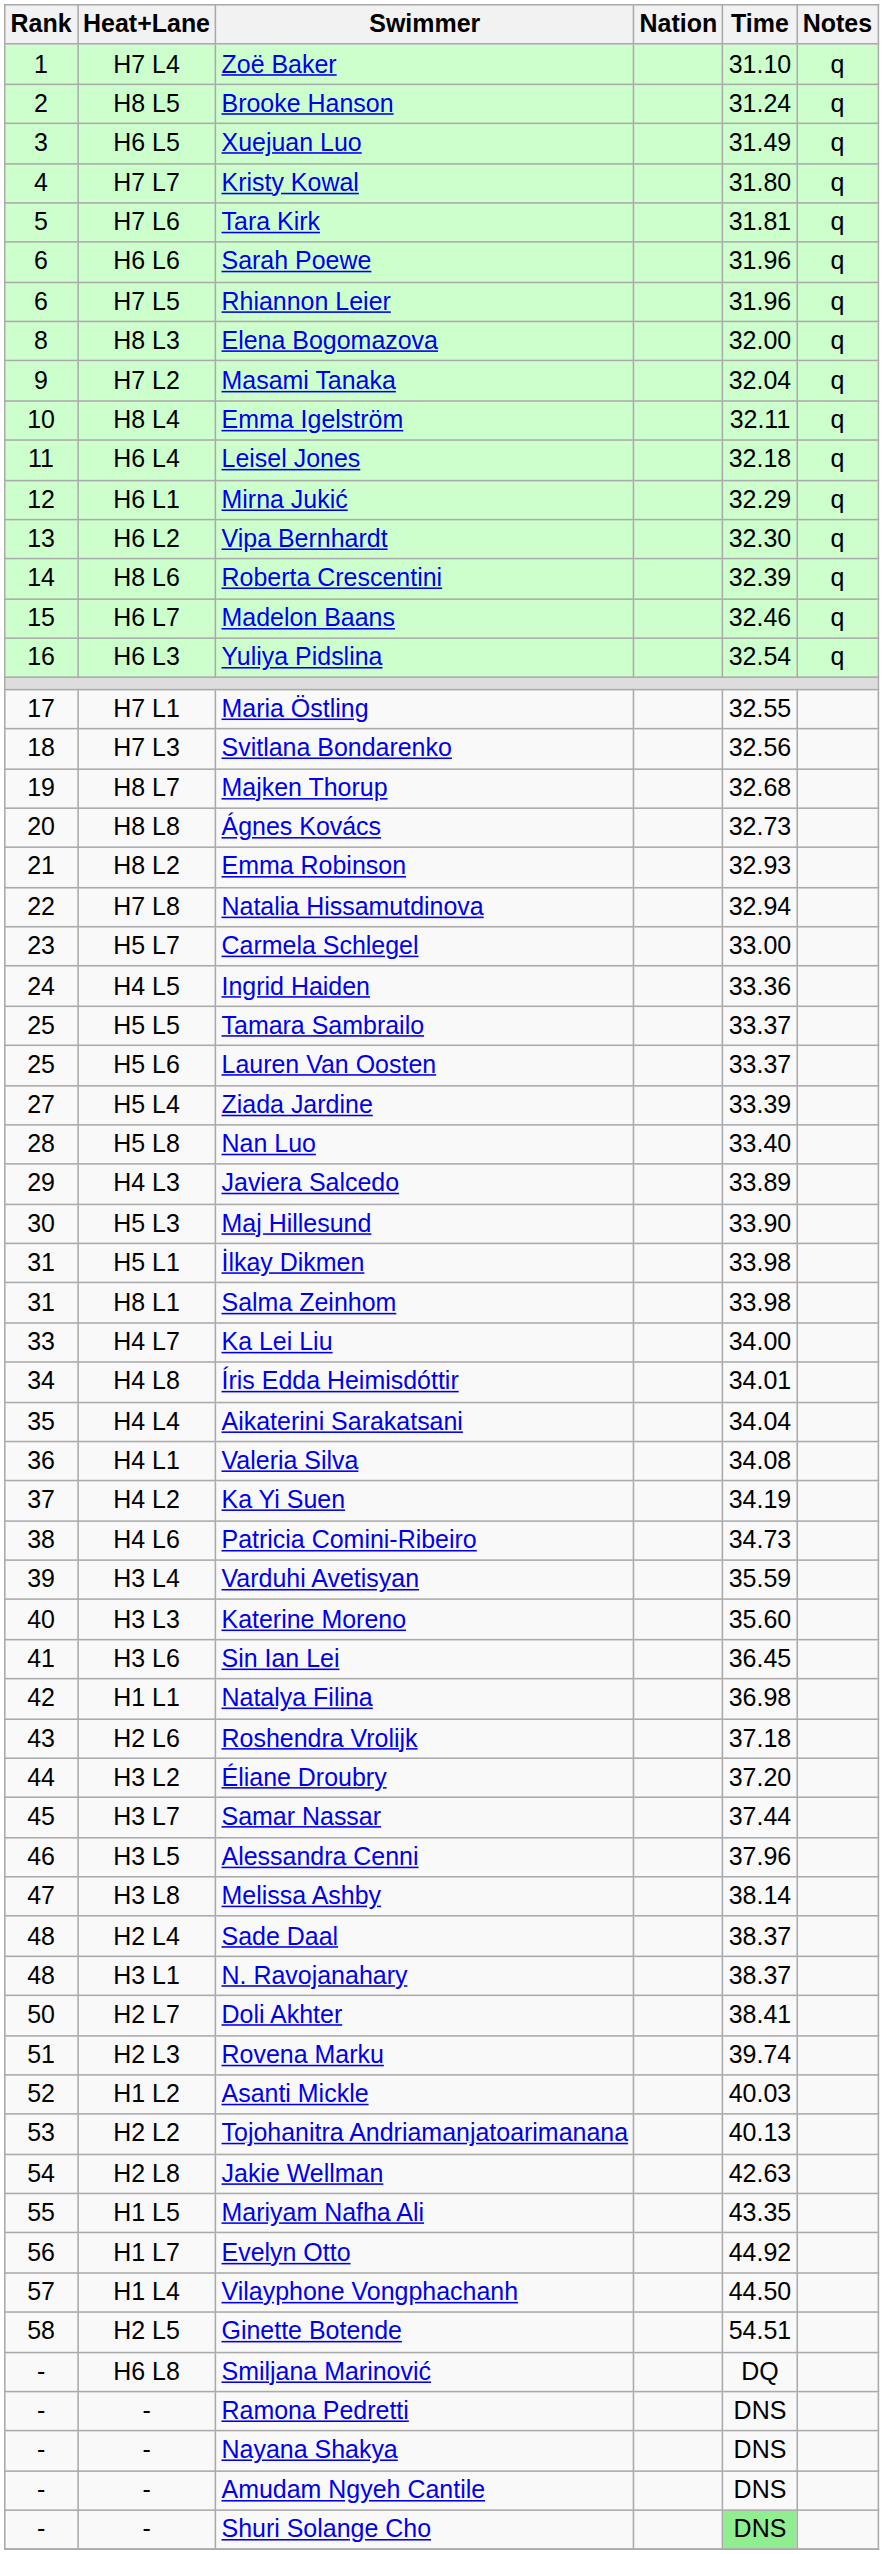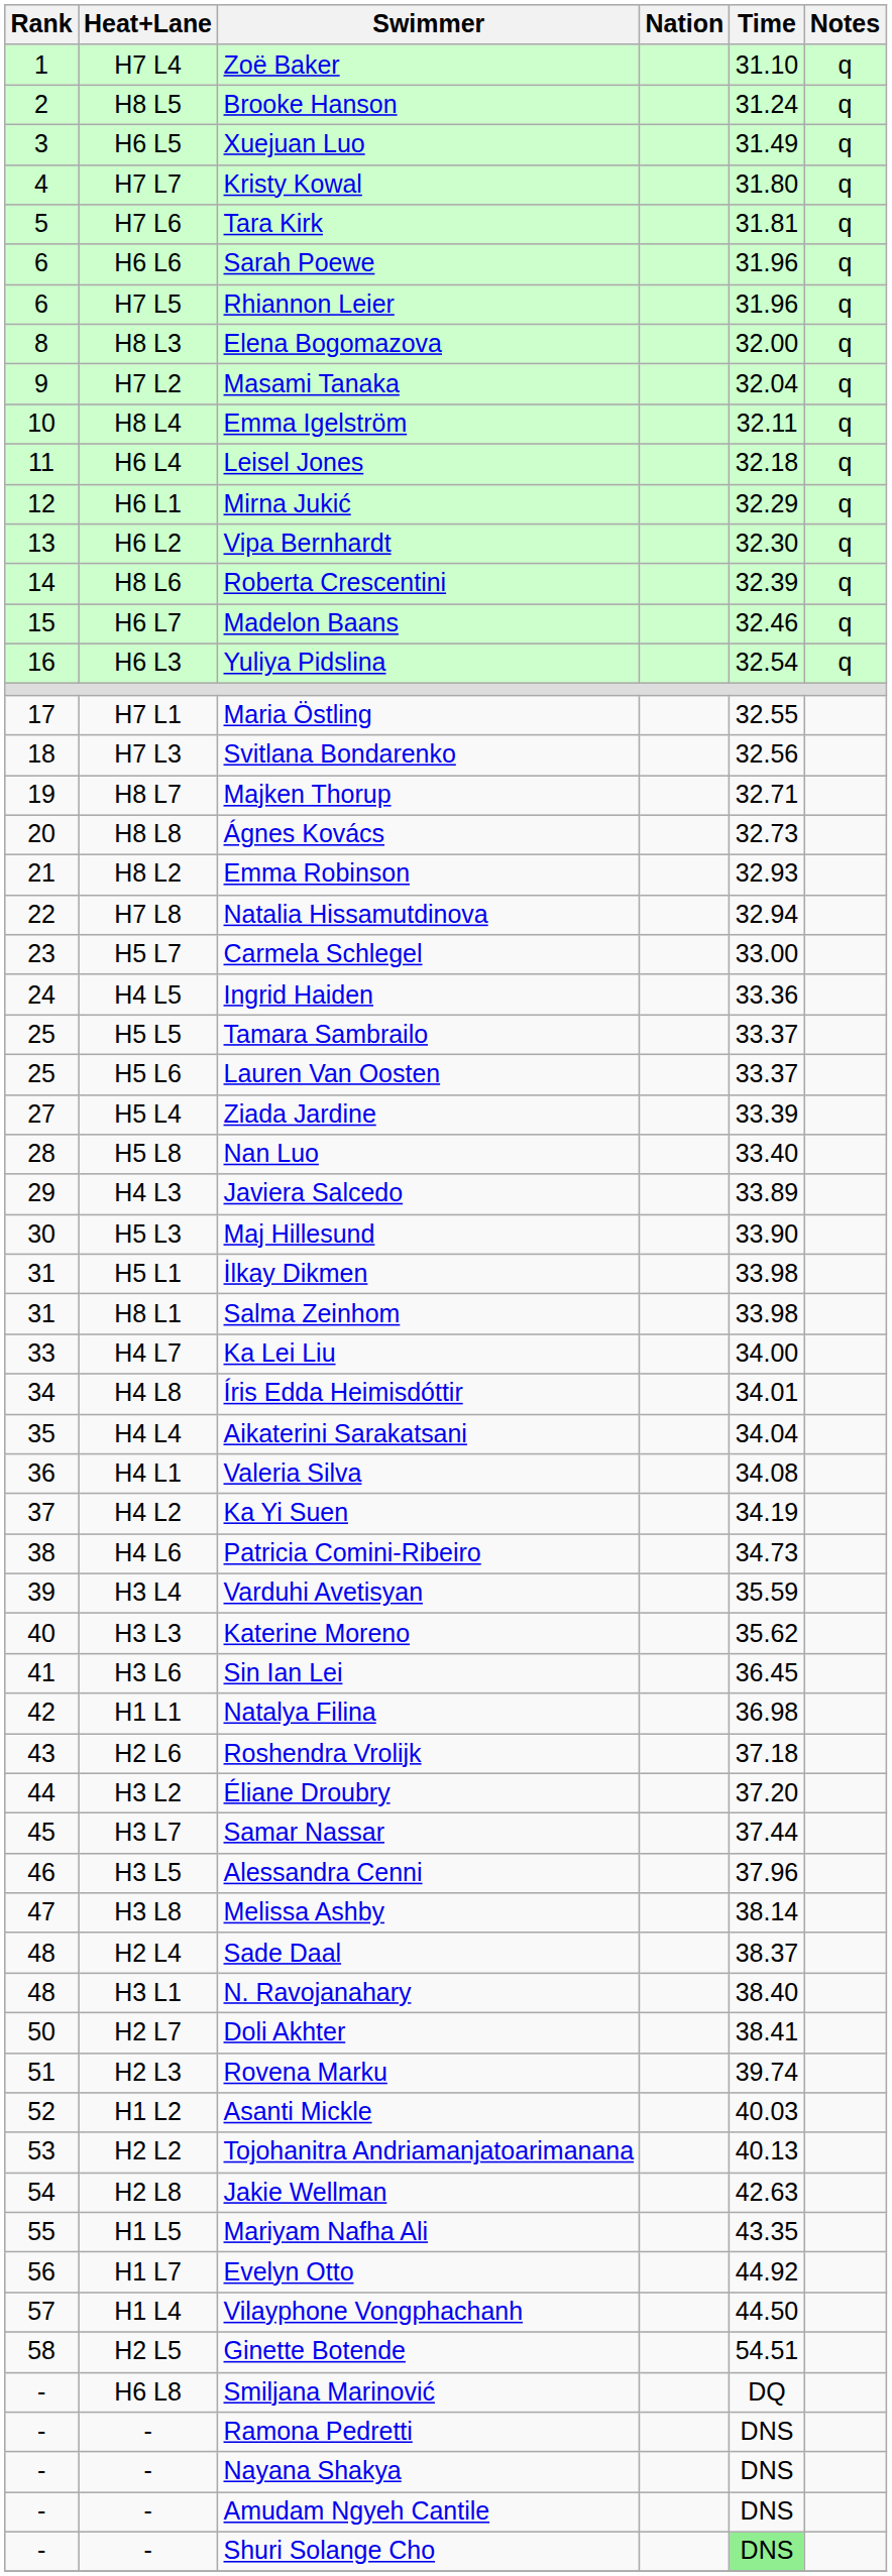Majken Thorup | Time: 32.68 -> 32.71
Katerine Moreno | Time: 35.60 -> 35.62
N. Ravojanahary | Time: 38.37 -> 38.40
